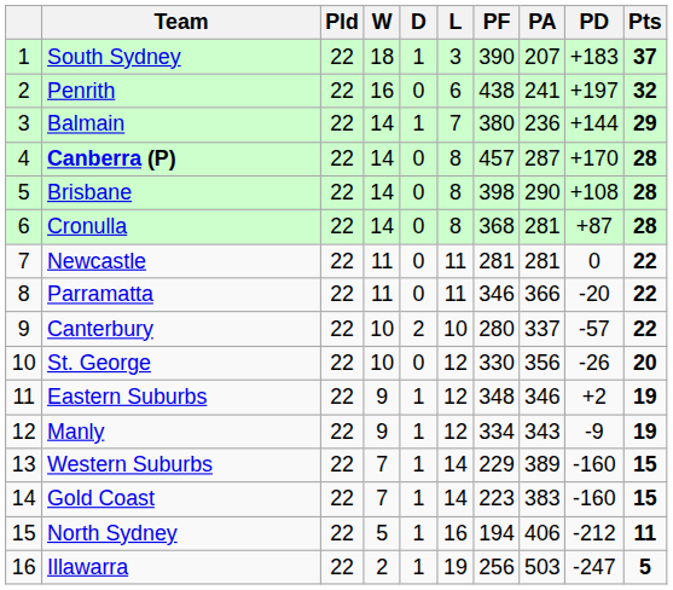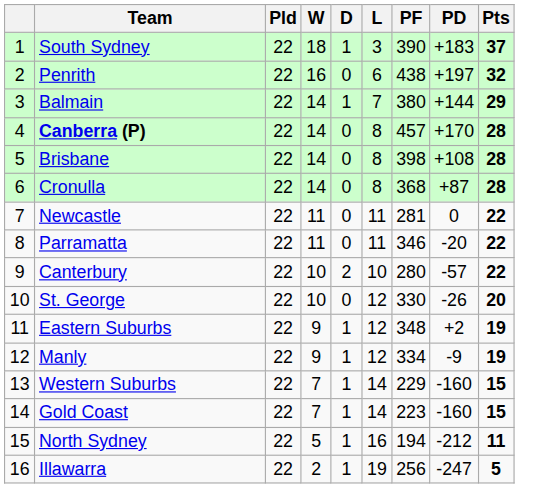- column: PA | 207 | 241 | 236 | 287 | 290 | 281 | 281 | 366 | 337 | 356 | 346 | 343 | 389 | 383 | 406 | 503
